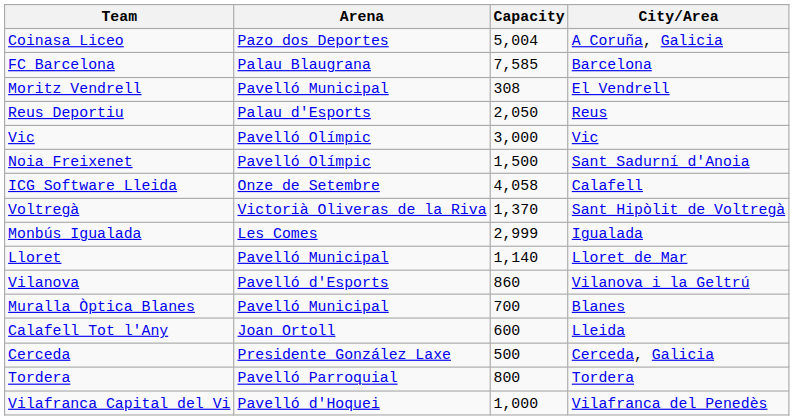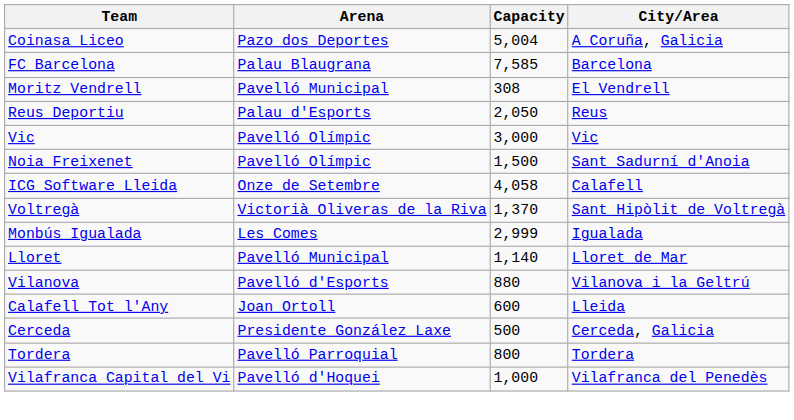Vilanova | Capacity: 860 -> 880
- row: Muralla Òptica Blanes | Pavelló Municipal | 700 | Blanes
